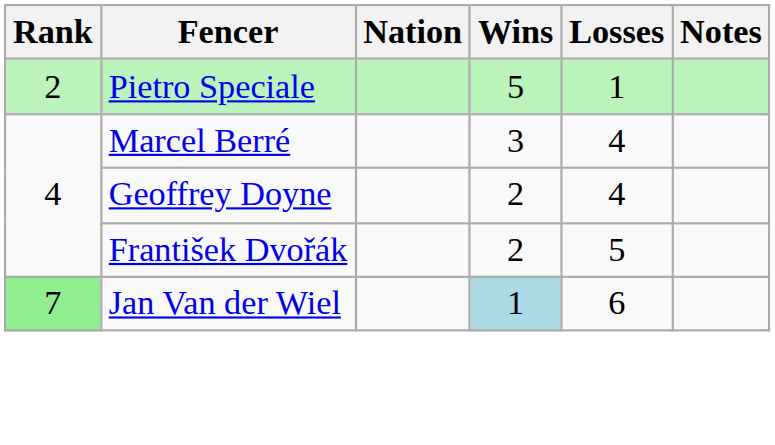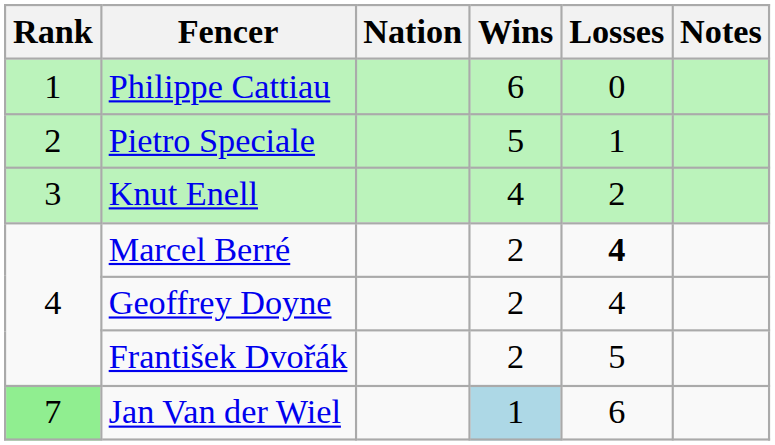+ row: 1 | Philippe Cattiau | 6 | 0
+ row: 3 | Knut Enell | 4 | 2
Marcel Berré | Wins: 3 -> 2
Marcel Berré | Losses: normal -> bold
